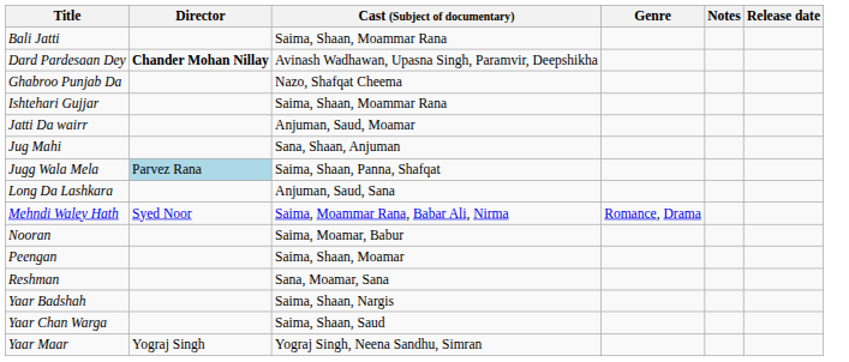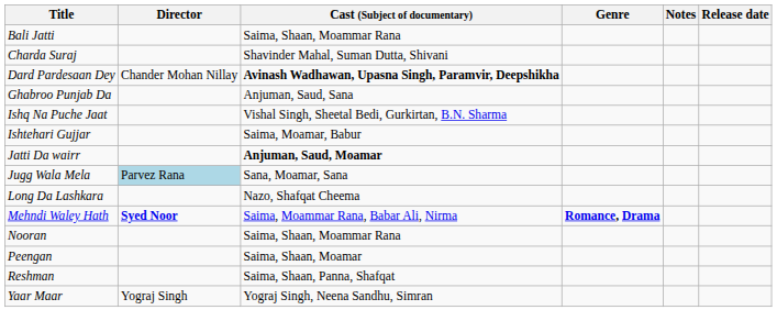+ row: Charda Suraj | Shavinder Mahal, Suman Dutta, Shivani
Dard Pardesaan Dey | Director: bold -> normal
Dard Pardesaan Dey | Cast (Subject of documentary): normal -> bold
Ghabroo Punjab Da | Cast (Subject of documentary): Nazo, Shafqat Cheema -> Anjuman, Saud, Sana
+ row: Ishq Na Puche Jaat | Vishal Singh, Sheetal Bedi, Gurkirtan, B.N. Sharma
Ishtehari Gujjar | Cast (Subject of documentary): Saima, Shaan, Moammar Rana -> Saima, Moamar, Babur
Jatti Da wairr | Cast (Subject of documentary): normal -> bold
- row: Jug Mahi | Sana, Shaan, Anjuman
Jugg Wala Mela | Cast (Subject of documentary): Saima, Shaan, Panna, Shafqat -> Sana, Moamar, Sana
Long Da Lashkara | Cast (Subject of documentary): Anjuman, Saud, Sana -> Nazo, Shafqat Cheema
Mehndi Waley Hath | Director: normal -> bold
Mehndi Waley Hath | Genre: normal -> bold
Nooran | Cast (Subject of documentary): Saima, Moamar, Babur -> Saima, Shaan, Moammar Rana
Reshman | Cast (Subject of documentary): Sana, Moamar, Sana -> Saima, Shaan, Panna, Shafqat
- row: Yaar Badshah | Saima, Shaan, Nargis
- row: Yaar Chan Warga | Saima, Shaan, Saud
